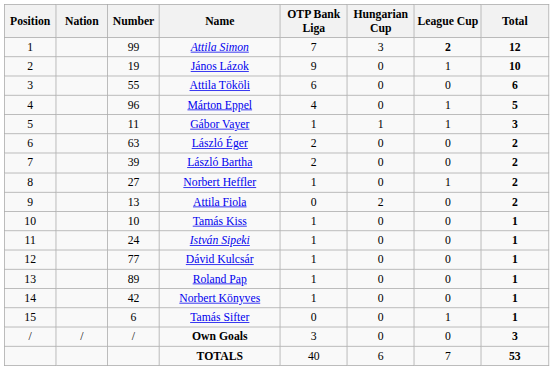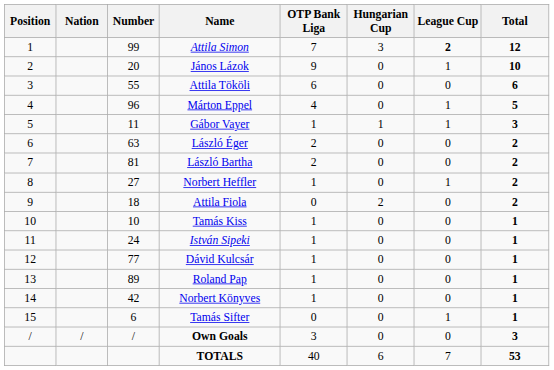János Lázok | Number: 19 -> 20
László Bartha | Number: 39 -> 81
Attila Fiola | Number: 13 -> 18
